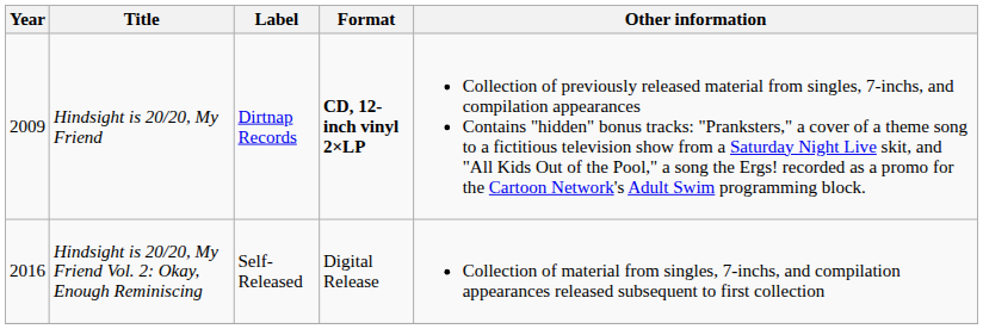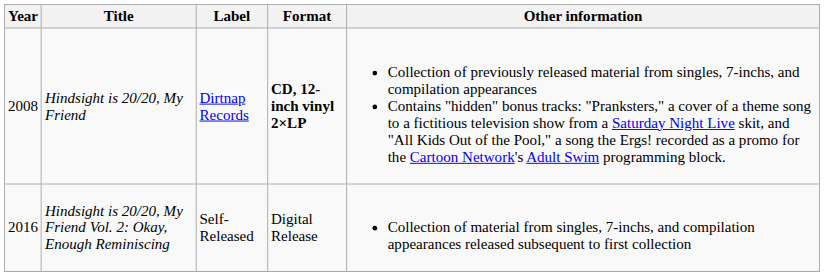Hindsight is 20/20, My Friend | Year: 2009 -> 2008
